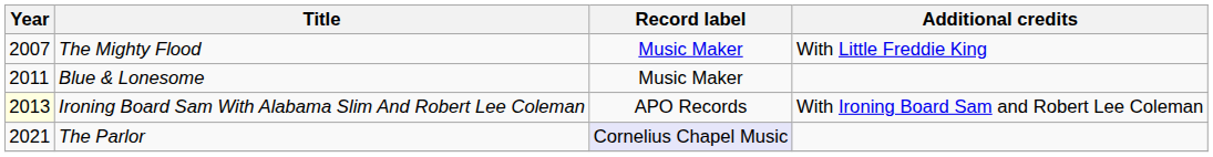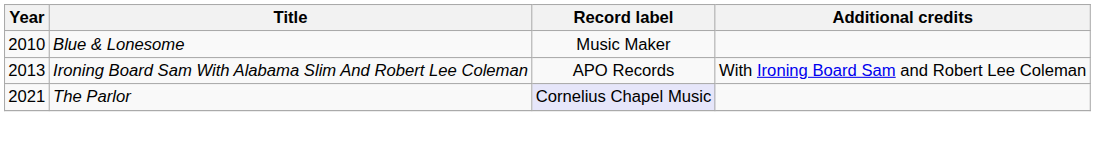- row: 2007 | The Mighty Flood | Music Maker | With Little Freddie King
Blue & Lonesome | Year: 2011 -> 2010
Ironing Board Sam With Alabama Slim And Robert Lee Coleman | Year: lightyellow background -> no background
